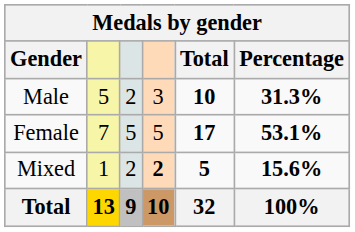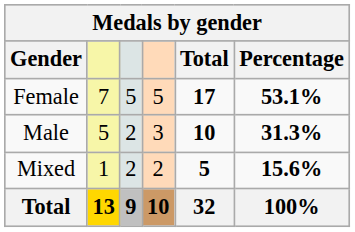rows swapped: Female <-> Male
Mixed | column 4: bold -> normal
